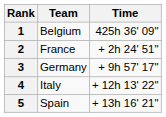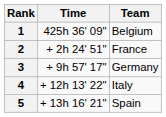columns swapped: Team <-> Time
